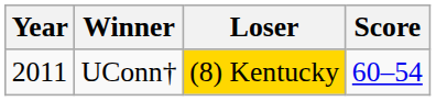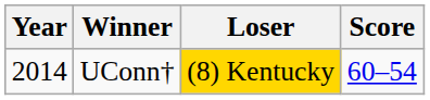UConn† | Year: 2011 -> 2014
